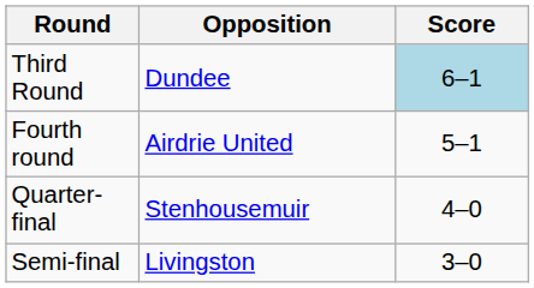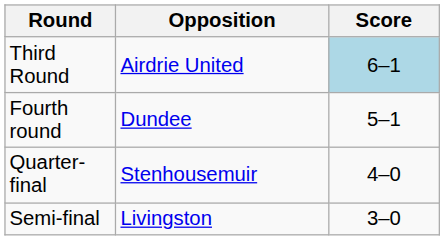Third Round | Opposition: Dundee -> Airdrie United
Fourth round | Opposition: Airdrie United -> Dundee
